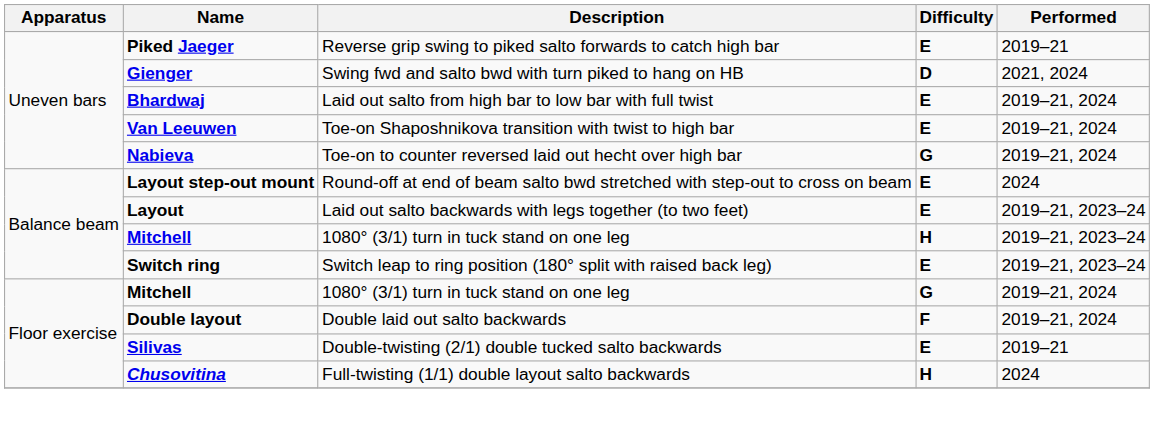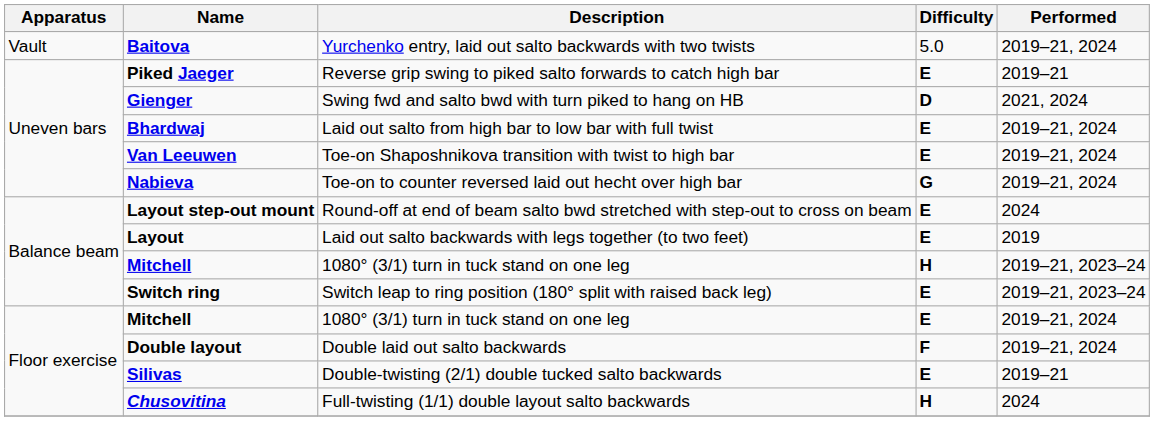+ row: Vault | Baitova | Yurchenko entry, laid out salto backwards with two twists | 5.0 | 2019–21, 2024
Layout | Performed: 2019–21, 2023–24 -> 2019
Floor exercise / Mitchell | Difficulty: G -> E
